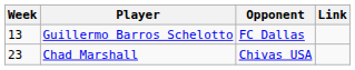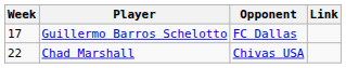Guillermo Barros Schelotto | Week: 13 -> 17
Chad Marshall | Week: 23 -> 22
